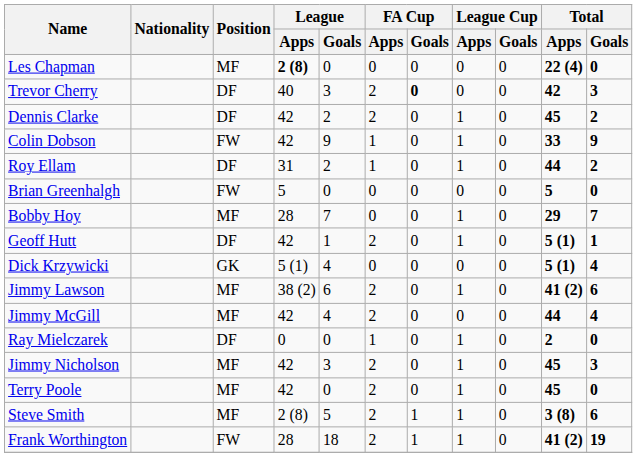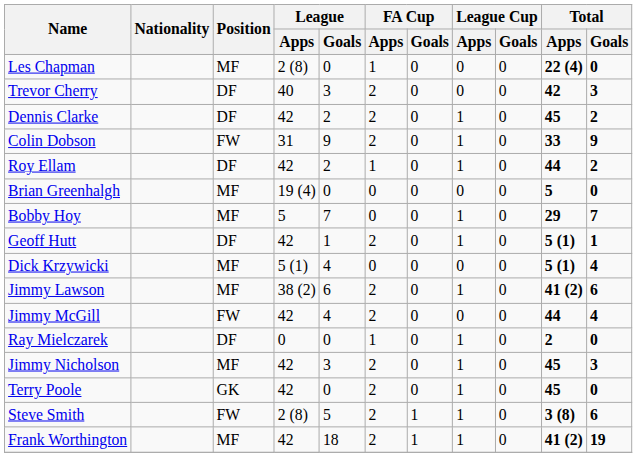Les Chapman | League / Apps: bold -> normal
Les Chapman | FA Cup / Apps: 0 -> 1
Trevor Cherry | FA Cup / Goals: bold -> normal
Colin Dobson | League / Apps: 42 -> 31
Colin Dobson | FA Cup / Apps: 1 -> 2
Roy Ellam | League / Apps: 31 -> 42
Brian Greenhalgh | Position: FW -> MF
Brian Greenhalgh | League / Apps: 5 -> 19 (4)
Bobby Hoy | League / Apps: 28 -> 5
Dick Krzywicki | Position: GK -> MF
Jimmy McGill | Position: MF -> FW
Terry Poole | Position: MF -> GK
Steve Smith | Position: MF -> FW
Frank Worthington | Position: FW -> MF
Frank Worthington | League / Apps: 28 -> 42
